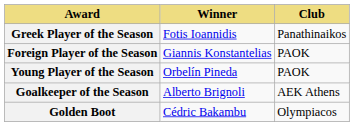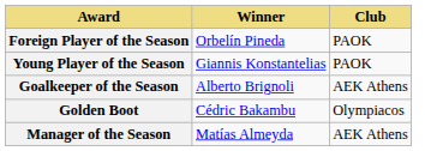- row: Greek Player of the Season | Fotis Ioannidis | Panathinaikos
Foreign Player of the Season | Winner: Giannis Konstantelias -> Orbelín Pineda
Young Player of the Season | Winner: Orbelín Pineda -> Giannis Konstantelias
+ row: Manager of the Season | Matías Almeyda | AEK Athens
